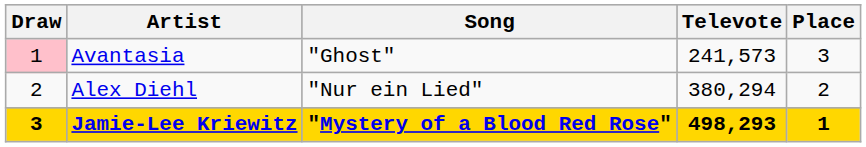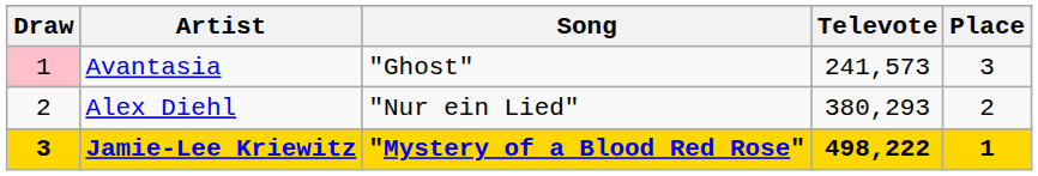Alex Diehl | Televote: 380,294 -> 380,293
Jamie-Lee Kriewitz | Televote: 498,293 -> 498,222
